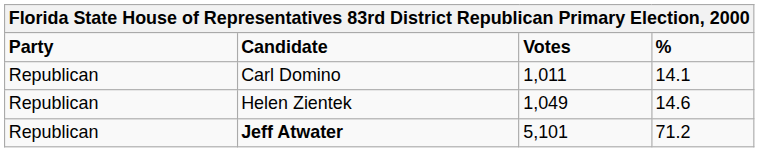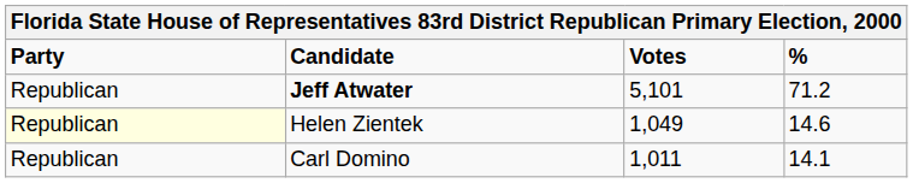rows swapped: Jeff Atwater <-> Carl Domino
Helen Zientek | Party: no background -> lightyellow background
